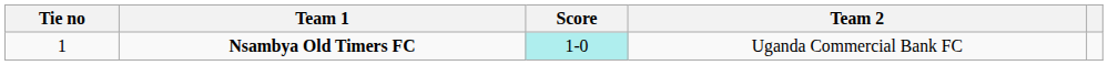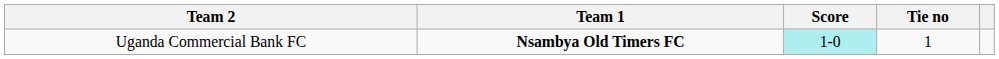columns swapped: Tie no <-> Team 2
